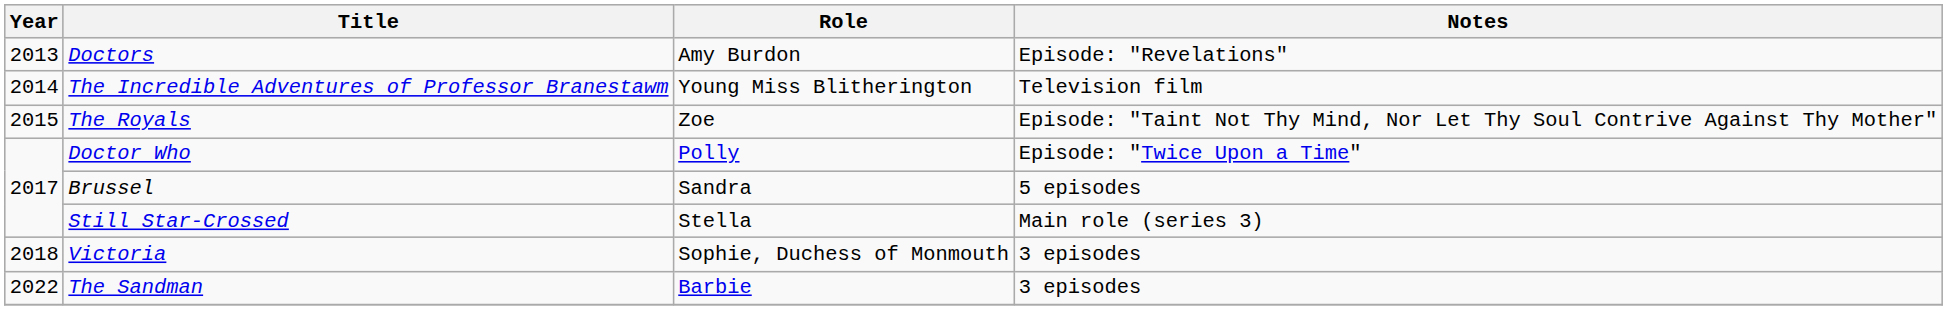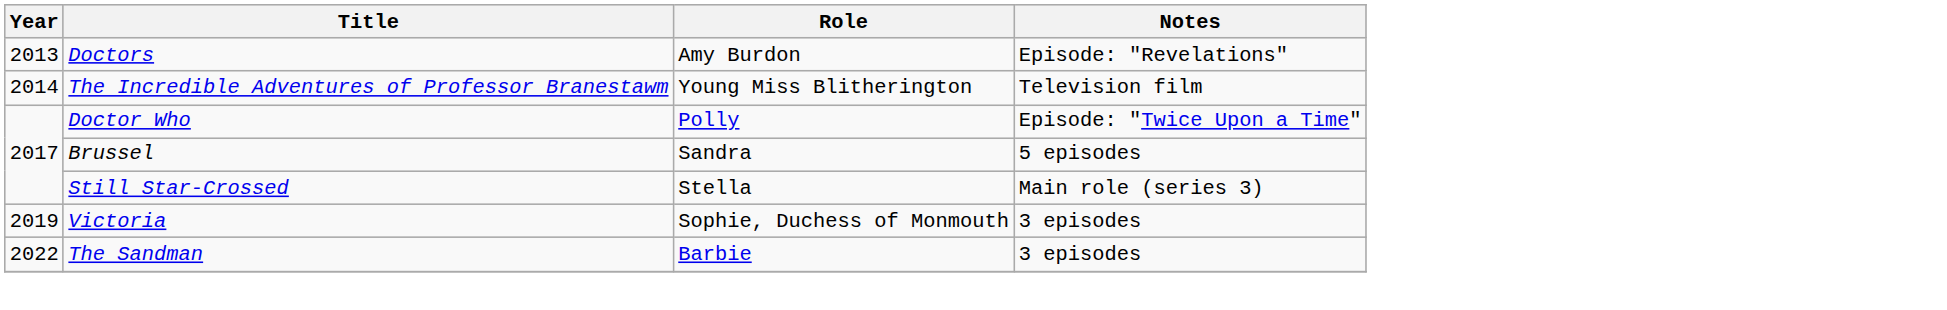- row: 2015 | The Royals | Zoe | Episode: "Taint Not Thy Mind, Nor Let Thy Soul Contrive Against Thy Mother"
Victoria | Year: 2018 -> 2019
